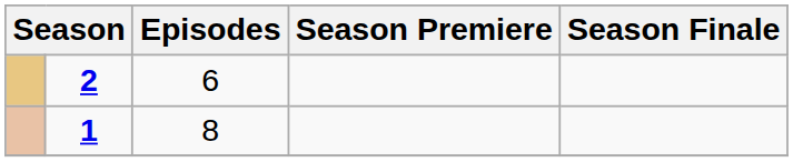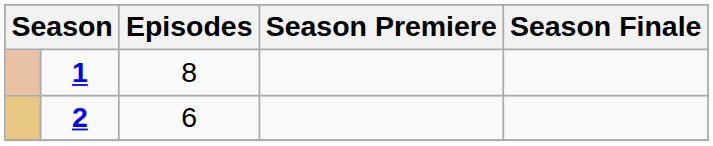rows swapped: 1 <-> 2
